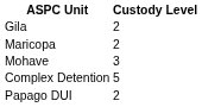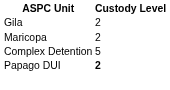- row: Mohave | 3
Papago DUI | Custody Level: normal -> bold
